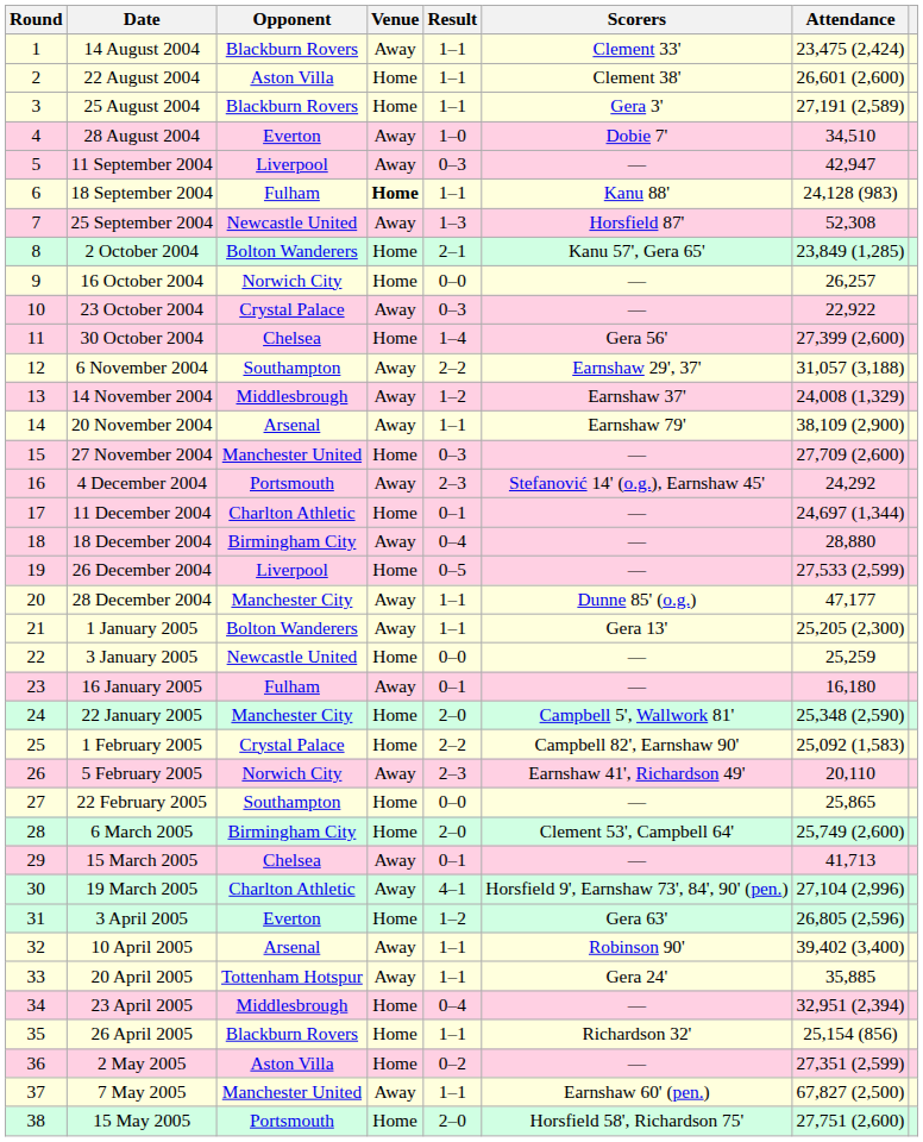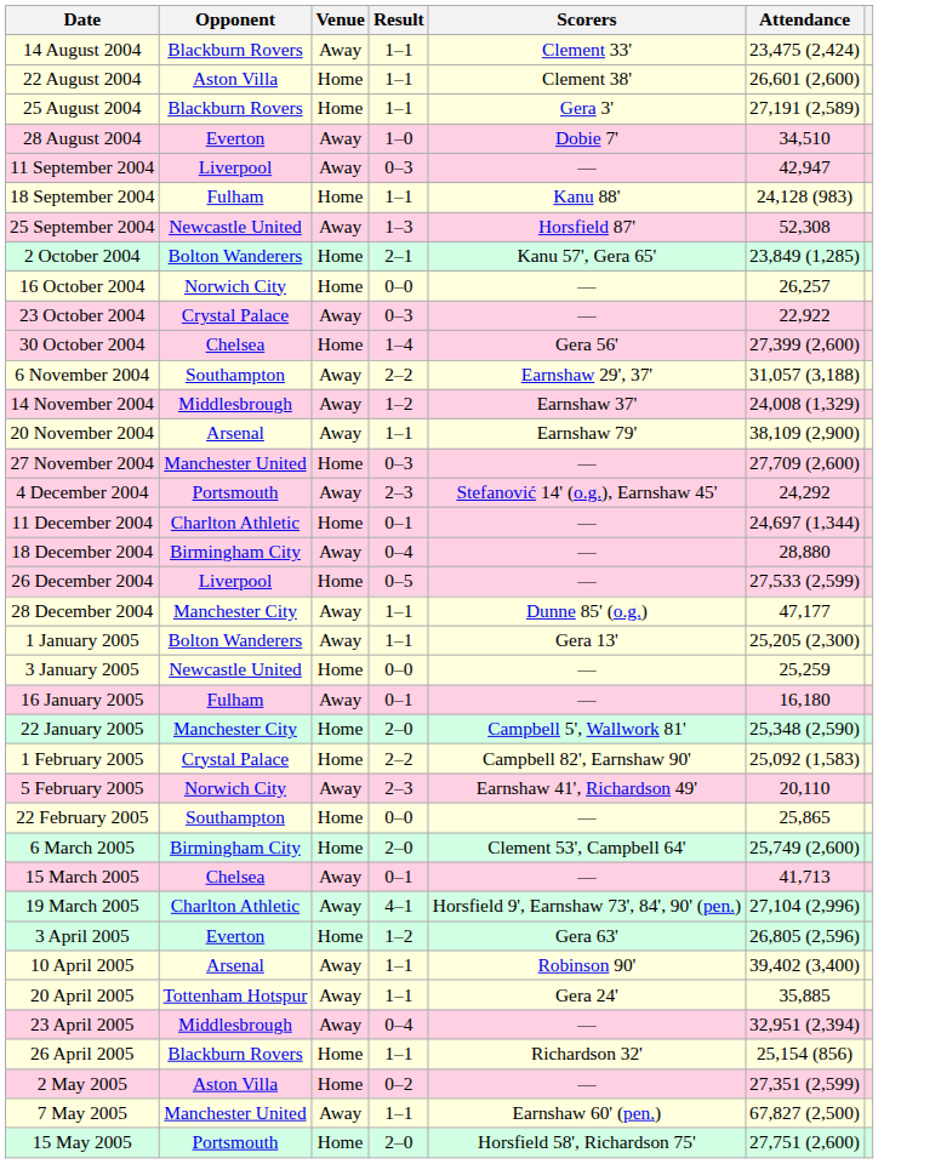- column: Round | 1 | 2 | 3 | 4 | 5 | 6 | 7 | 8 | 9 | 10 | 11 | 12 | 13 | 14 | 15 | 16 | 17 | 18 | 19 | 20 | 21 | 22 | 23 | 24 | 25 | 26 | 27 | 28 | 29 | 30 | 31 | 32 | 33 | 34 | 35 | 36 | 37 | 38
18 September 2004 | Venue: bold -> normal
23 April 2005 | Venue: Home -> Away
